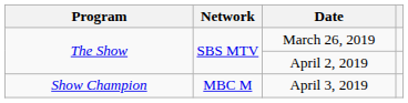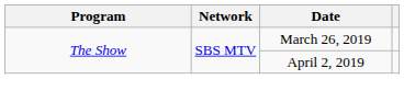- row: Show Champion | MBC M | April 3, 2019
